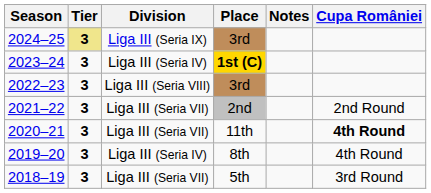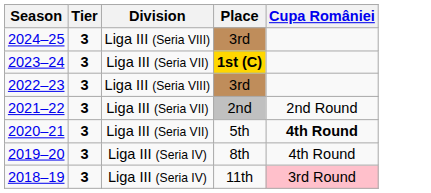- column: Notes
2024–25 | Tier: khaki background -> no background
2024–25 | Division: Liga III (Seria IX) -> Liga III (Seria VIII)
2023–24 | Division: Liga III (Seria IV) -> Liga III (Seria VII)
2020–21 | Place: 11th -> 5th
2018–19 | Division: Liga III (Seria VII) -> Liga III (Seria IV)
2018–19 | Place: 5th -> 11th
2018–19 | Cupa României: no background -> pink background
